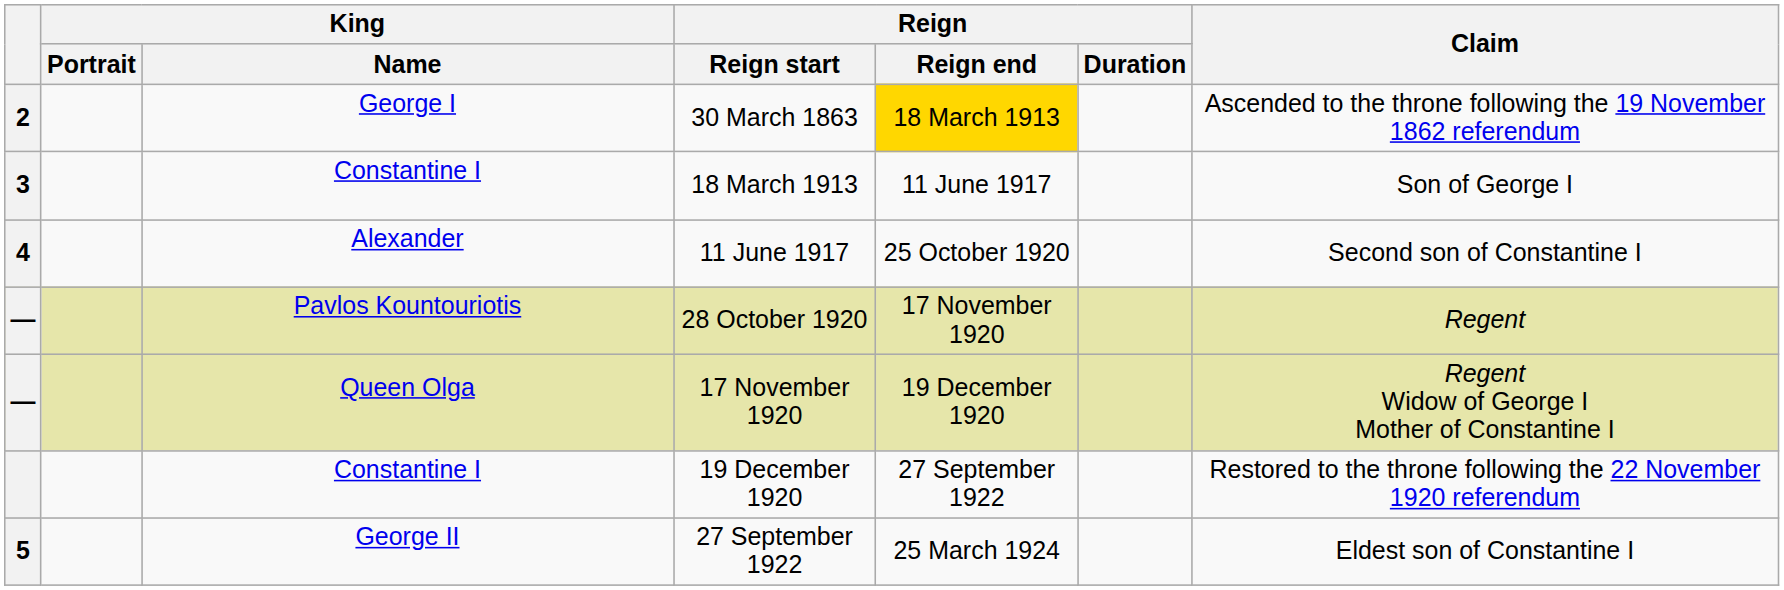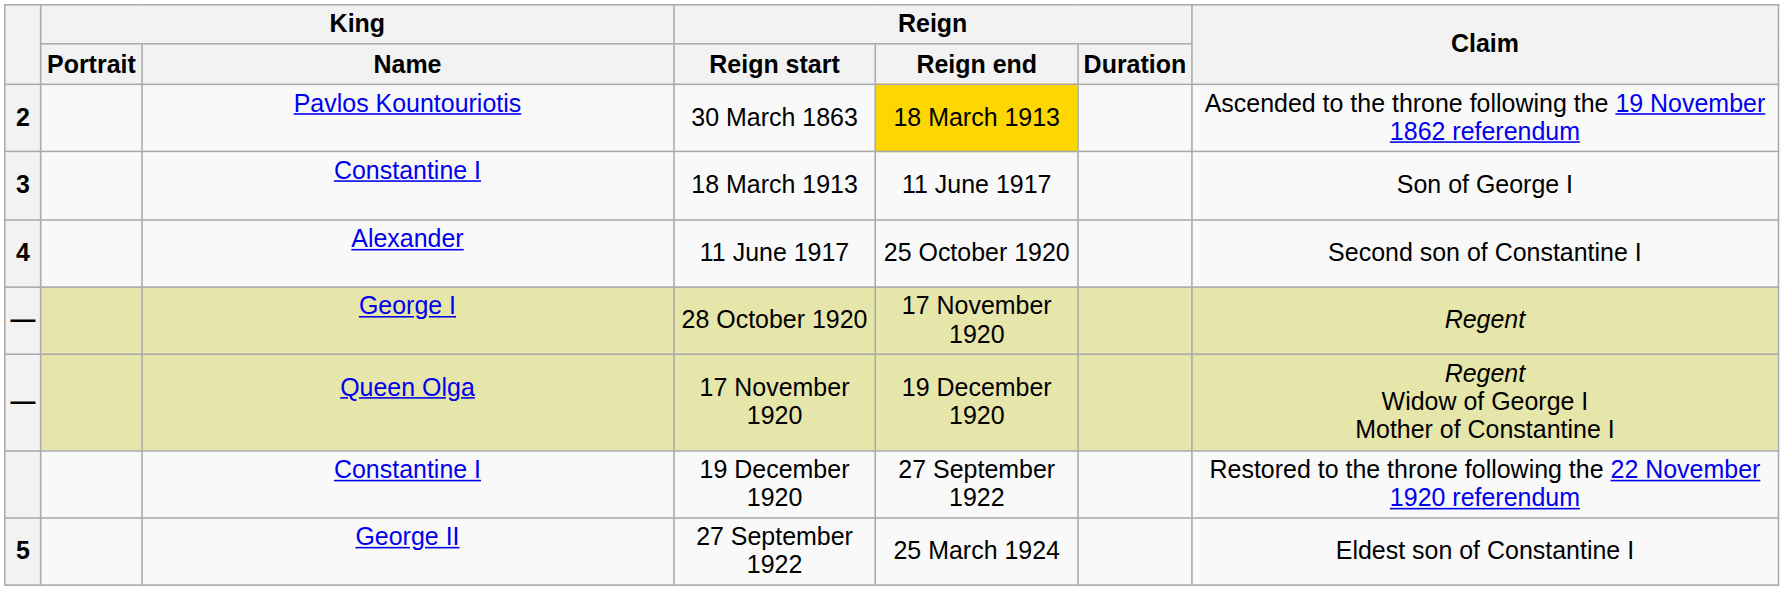30 March 1863 | King / Name: George I -> Pavlos Kountouriotis
28 October 1920 | King / Name: Pavlos Kountouriotis -> George I
